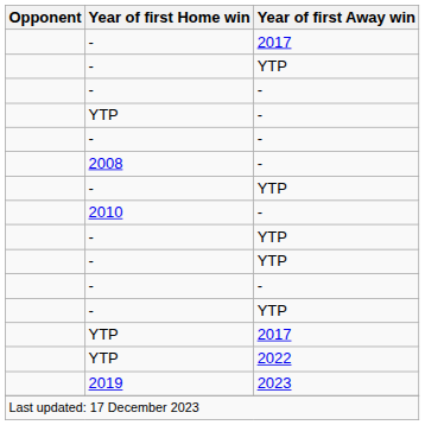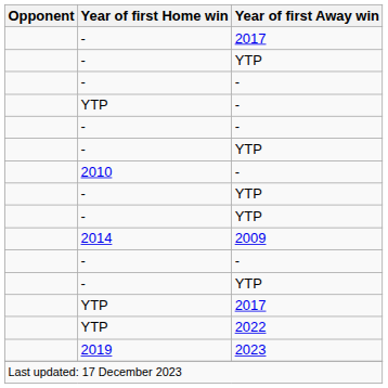- row: 2008 | -
+ row: 2014 | 2009
